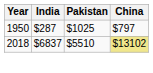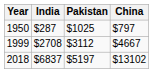+ row: 1999 | $2708 | $3112 | $4667
2018 | Pakistan: $5510 -> $5197
2018 | China: khaki background -> no background
